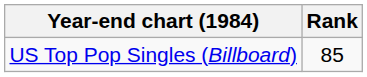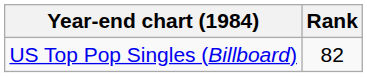US Top Pop Singles (Billboard) | Rank: 85 -> 82
